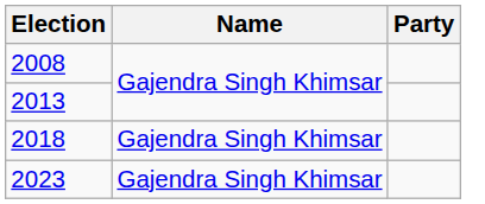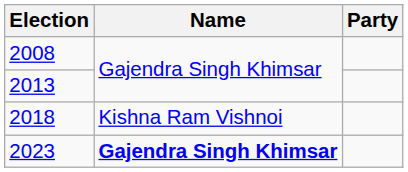2018 | Name: Gajendra Singh Khimsar -> Kishna Ram Vishnoi
2023 | Name: normal -> bold
